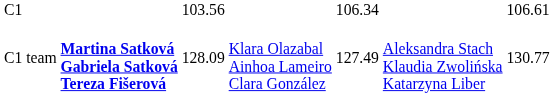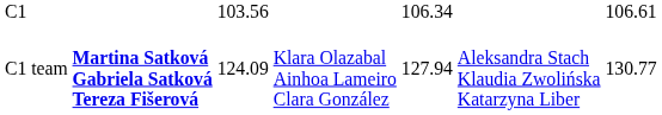C1 team | column 3: 128.09 -> 124.09
C1 team | column 5: 127.49 -> 127.94
